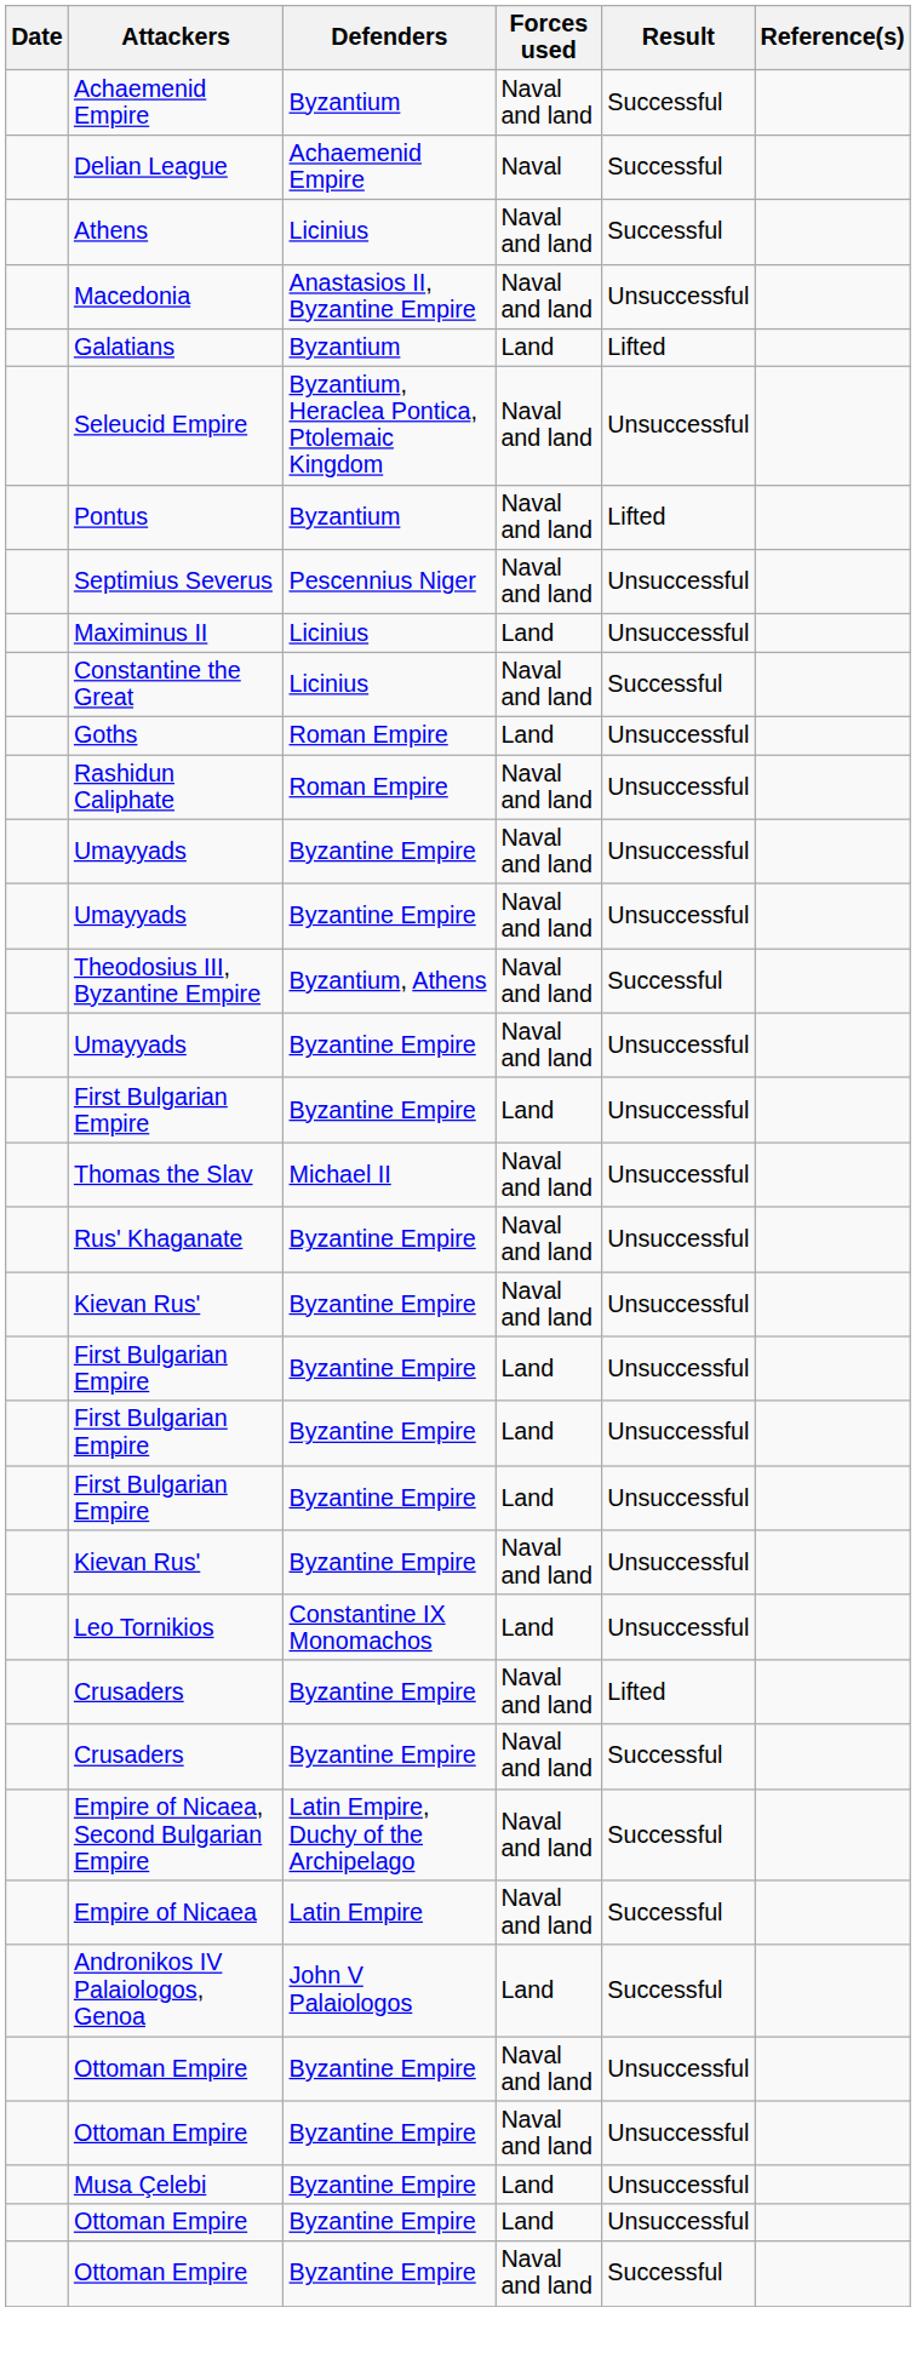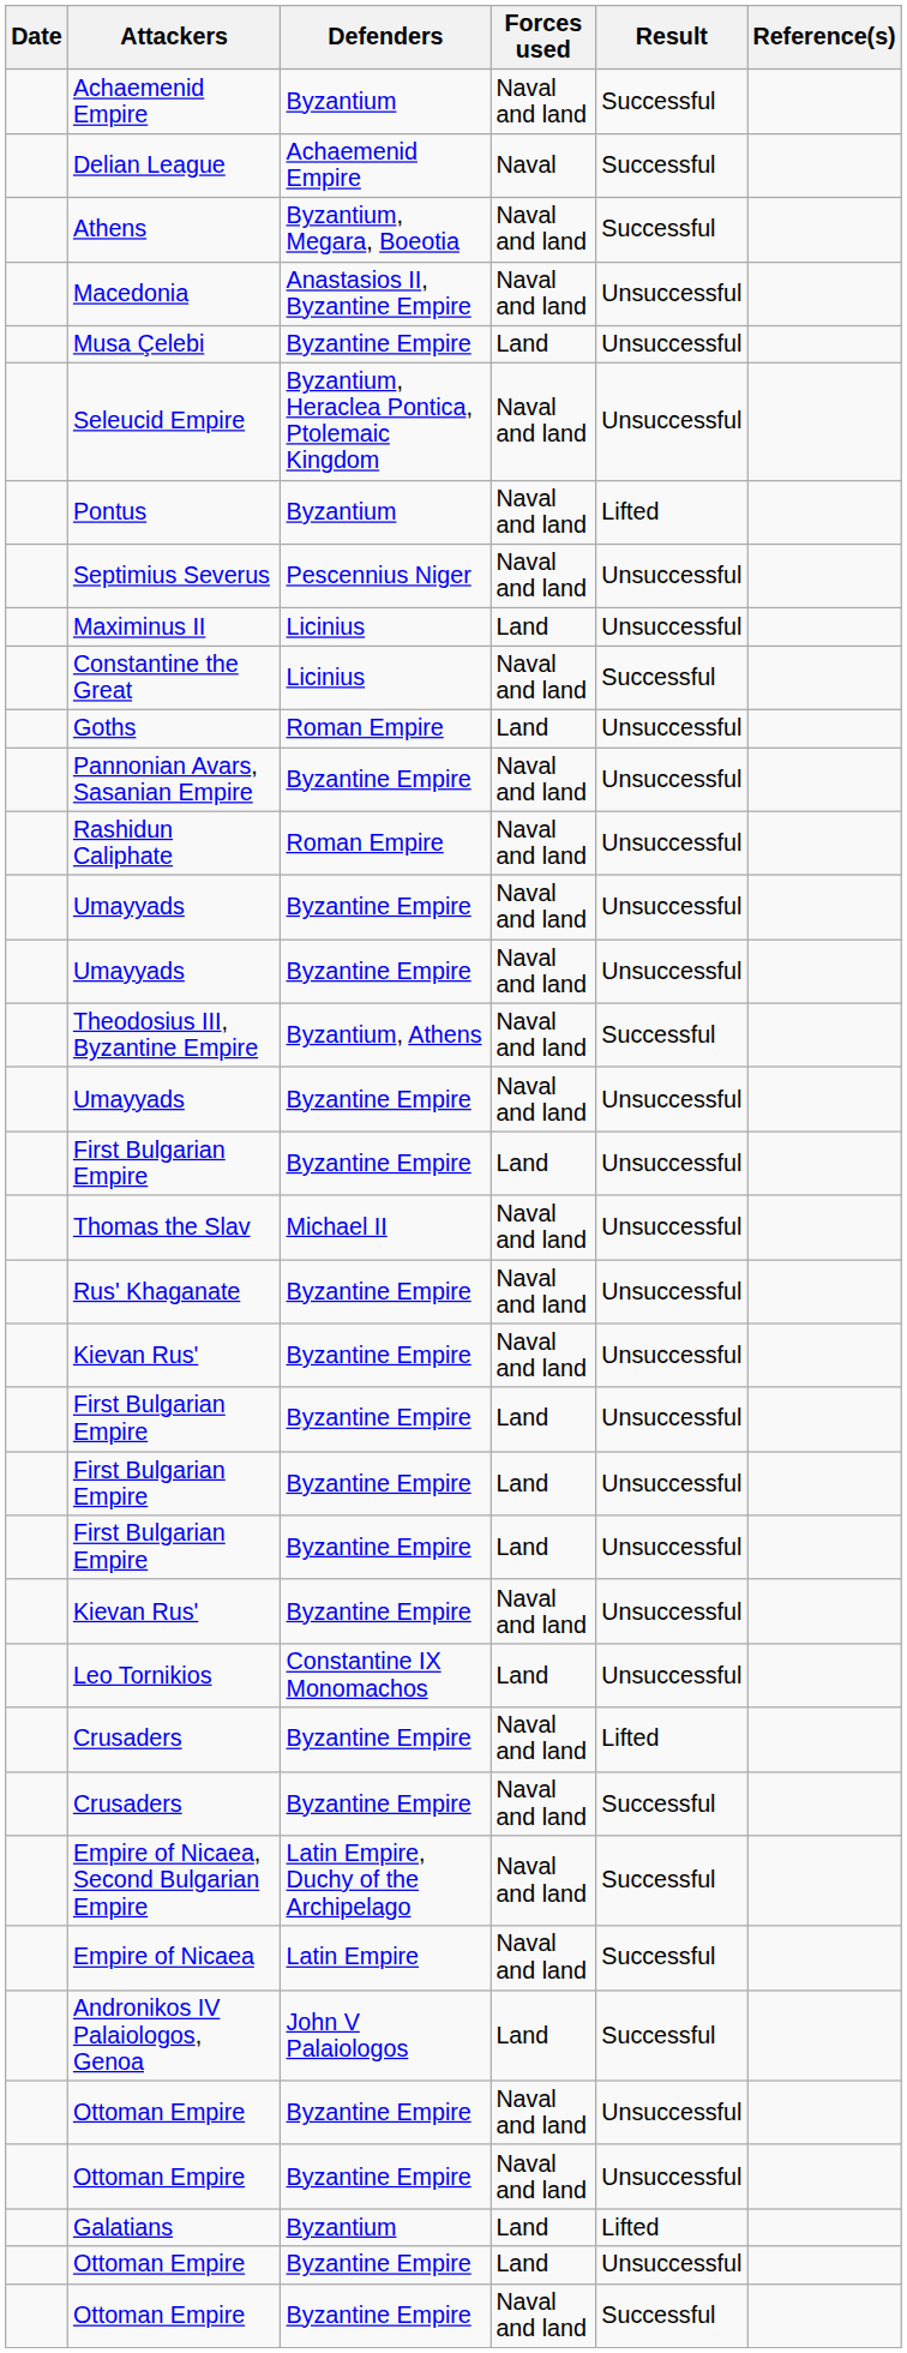Athens | Defenders: Licinius -> Byzantium, Megara, Boeotia
rows swapped: Galatians <-> Musa Çelebi
+ row: Pannonian Avars, Sasanian Empire | Byzantine Empire | Naval and land | Unsuccessful
